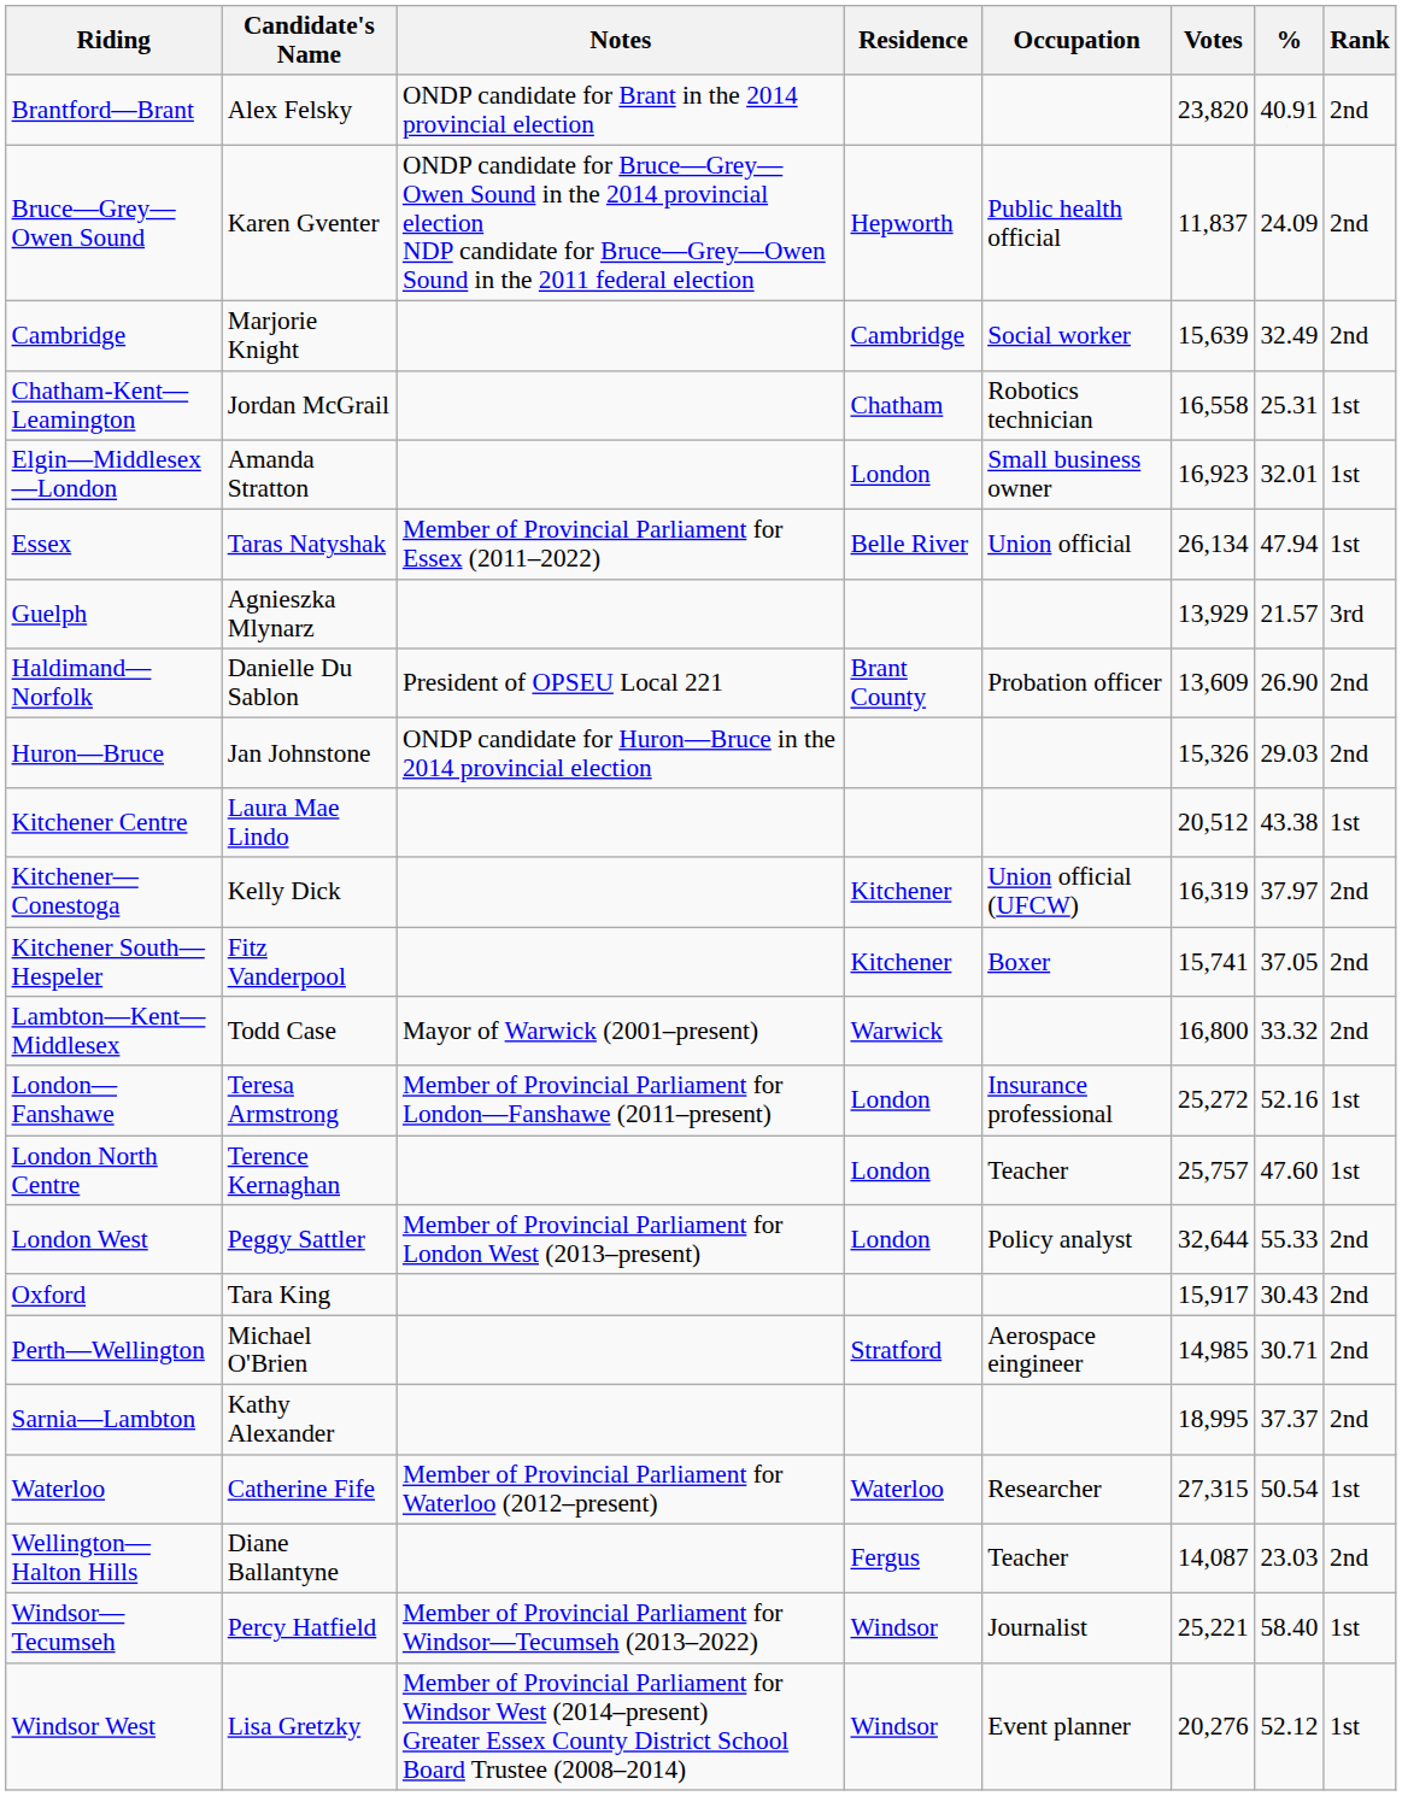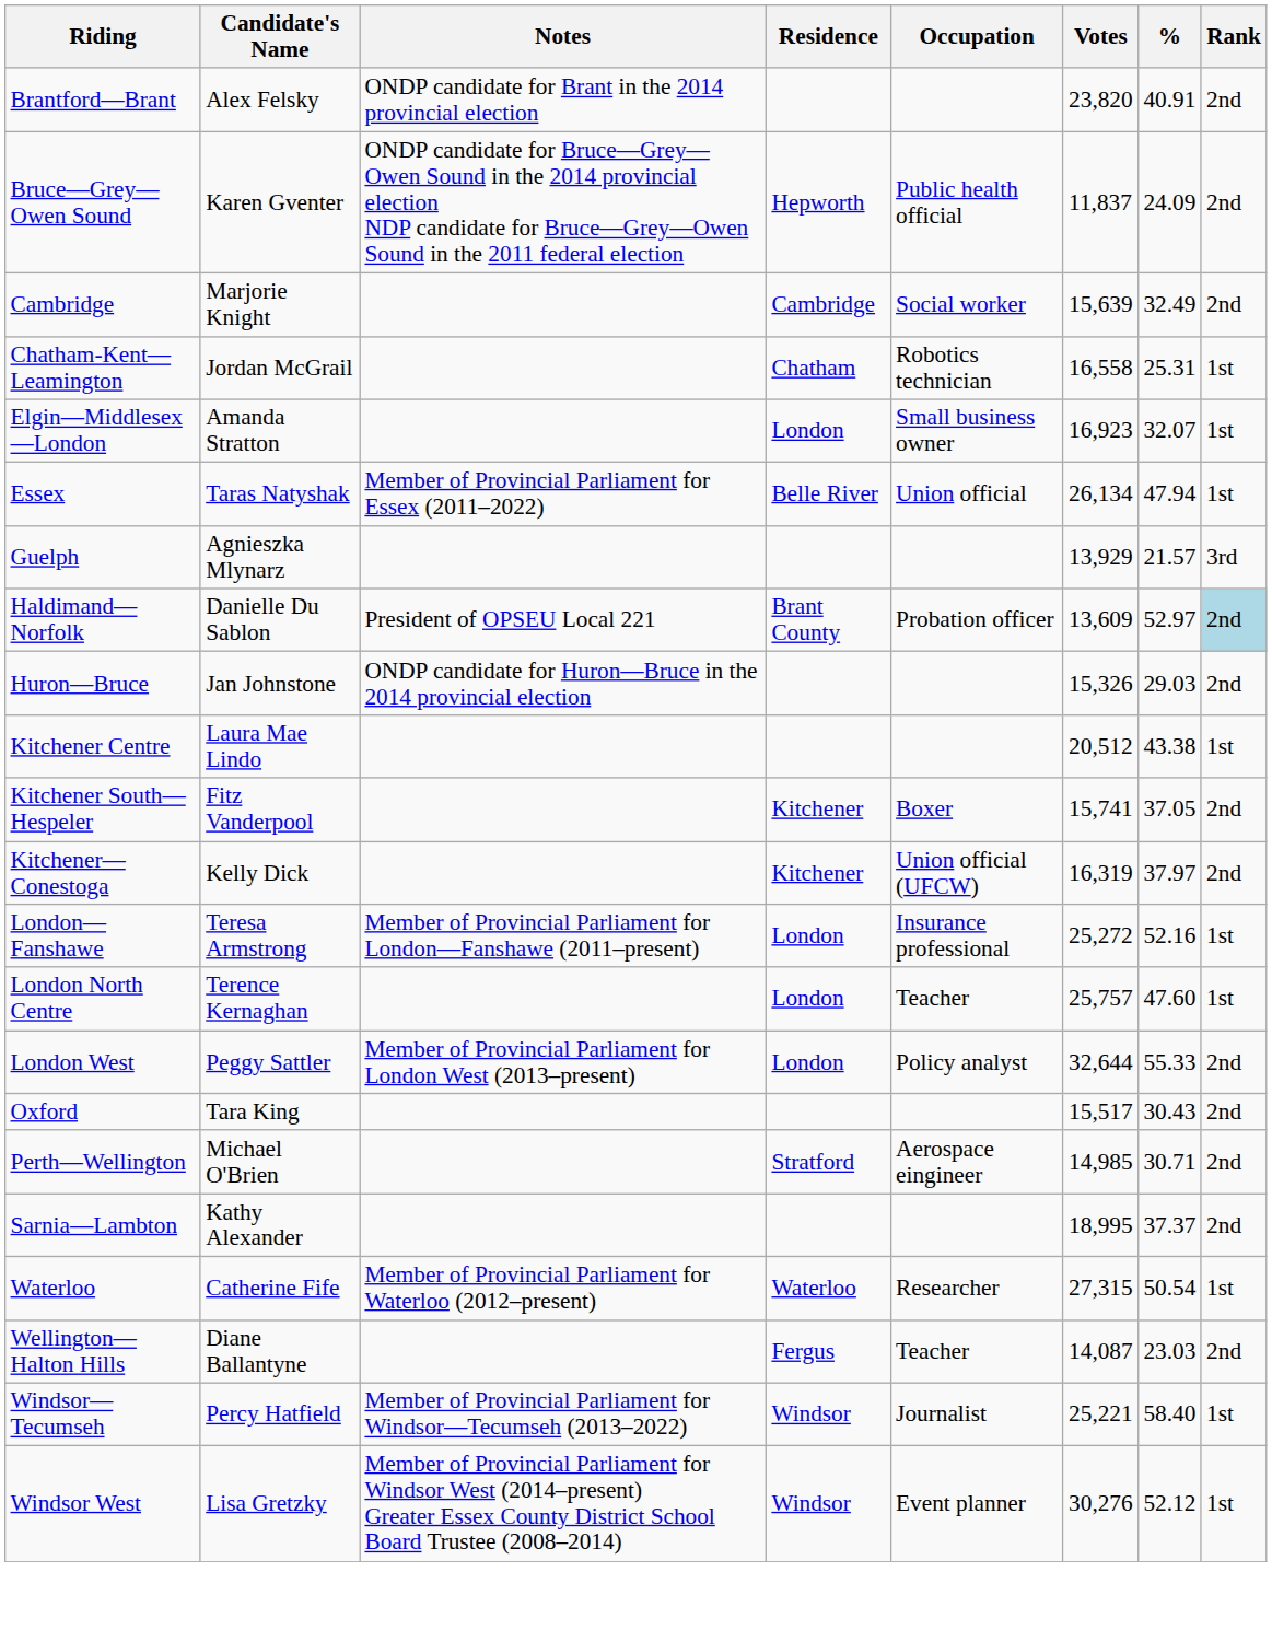Elgin—Middlesex—London | %: 32.01 -> 32.07
Haldimand—Norfolk | %: 26.90 -> 52.97
Haldimand—Norfolk | Rank: no background -> lightblue background
rows swapped: Kitchener—Conestoga <-> Kitchener South—Hespeler
- row: Lambton—Kent—Middlesex | Todd Case | Mayor of Warwick (2001–present) | Warwick | 16,800 | 33.32 | 2nd
Oxford | Votes: 15,917 -> 15,517
Windsor West | Votes: 20,276 -> 30,276
